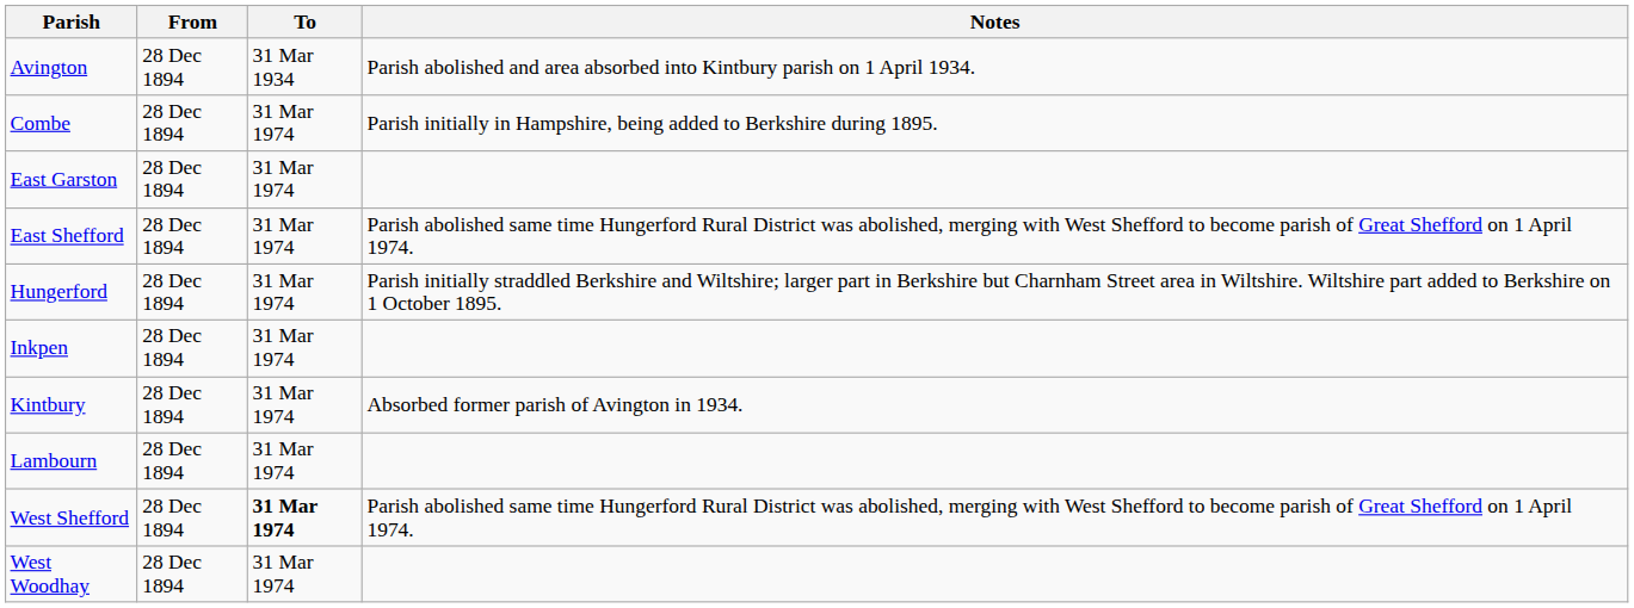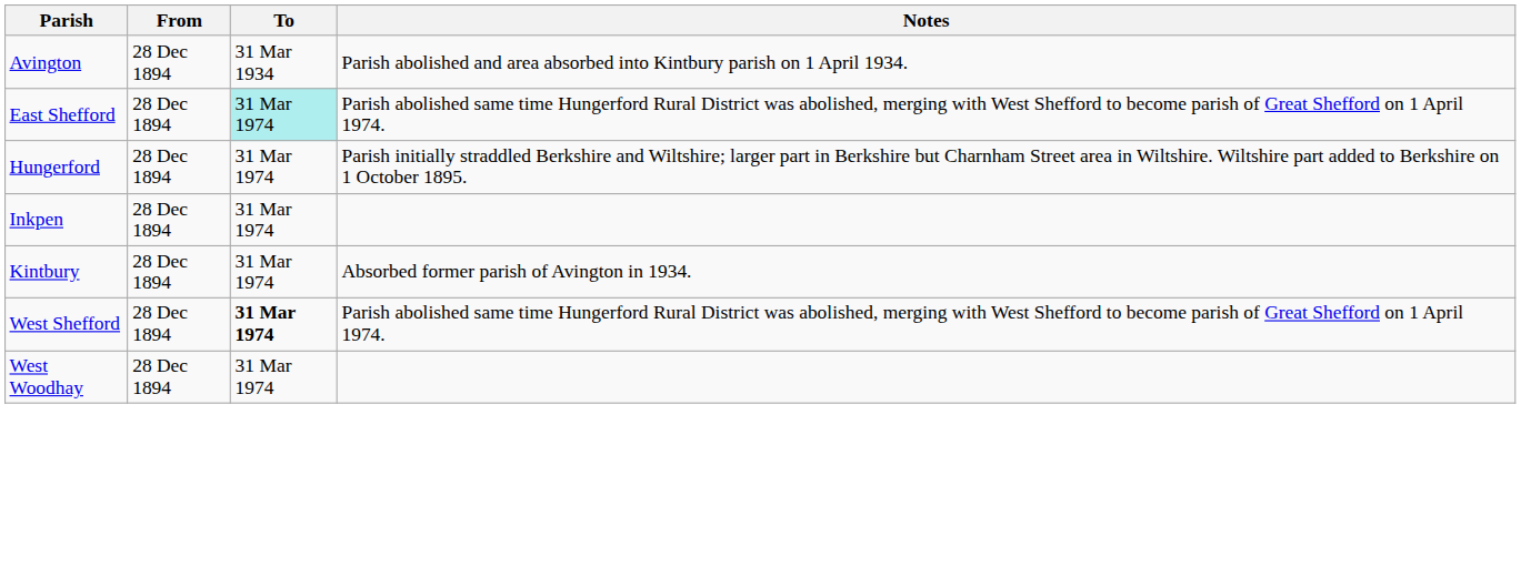- row: Combe | 28 Dec 1894 | 31 Mar 1974 | Parish initially in Hampshire, being added to Berkshire during 1895.
- row: East Garston | 28 Dec 1894 | 31 Mar 1974
East Shefford | To: no background -> paleturquoise background
- row: Lambourn | 28 Dec 1894 | 31 Mar 1974
